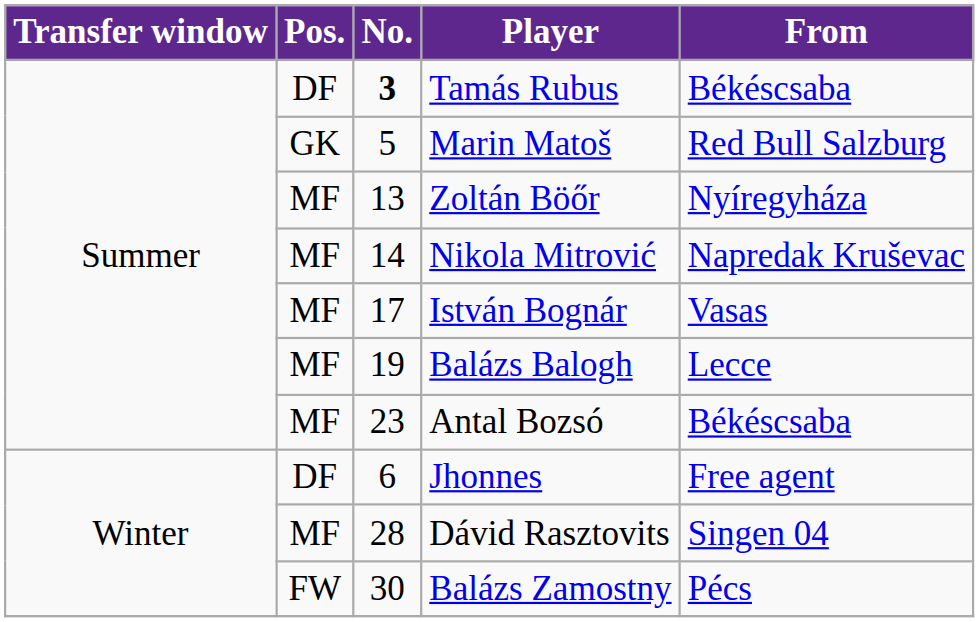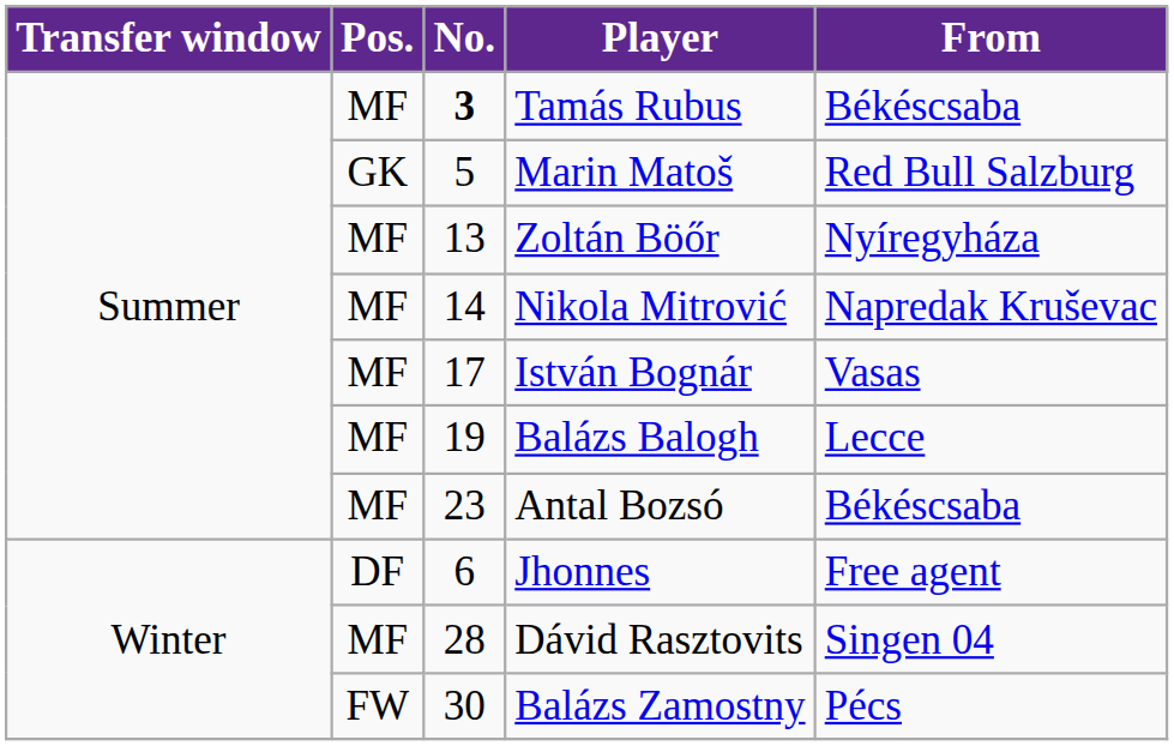Tamás Rubus | Pos.: DF -> MF
